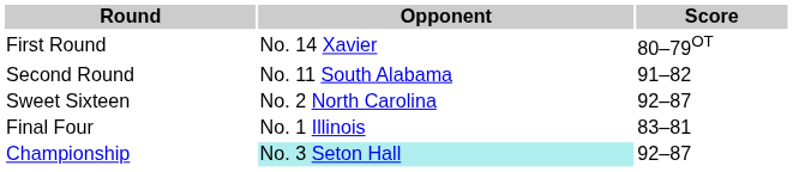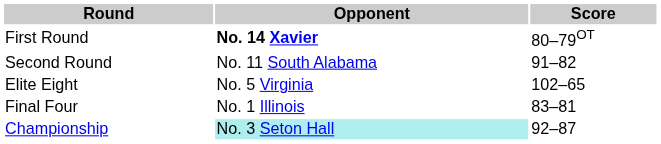First Round | Opponent: normal -> bold
- row: Sweet Sixteen | No. 2 North Carolina | 92–87
+ row: Elite Eight | No. 5 Virginia | 102–65
